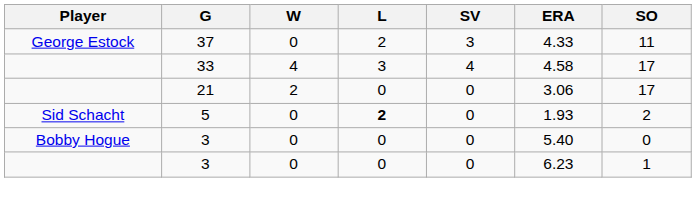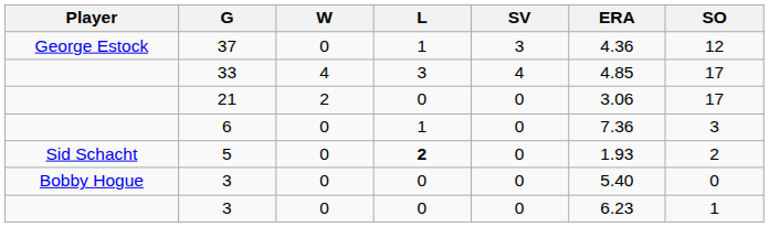37 | L: 2 -> 1
37 | ERA: 4.33 -> 4.36
37 | SO: 11 -> 12
33 | ERA: 4.58 -> 4.85
+ row: 6 | 0 | 1 | 0 | 7.36 | 3
